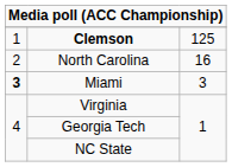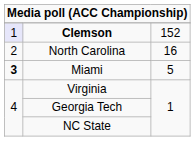Clemson | column 1: no background -> lavender background
Clemson | column 3: 125 -> 152
Miami | column 3: 3 -> 5
